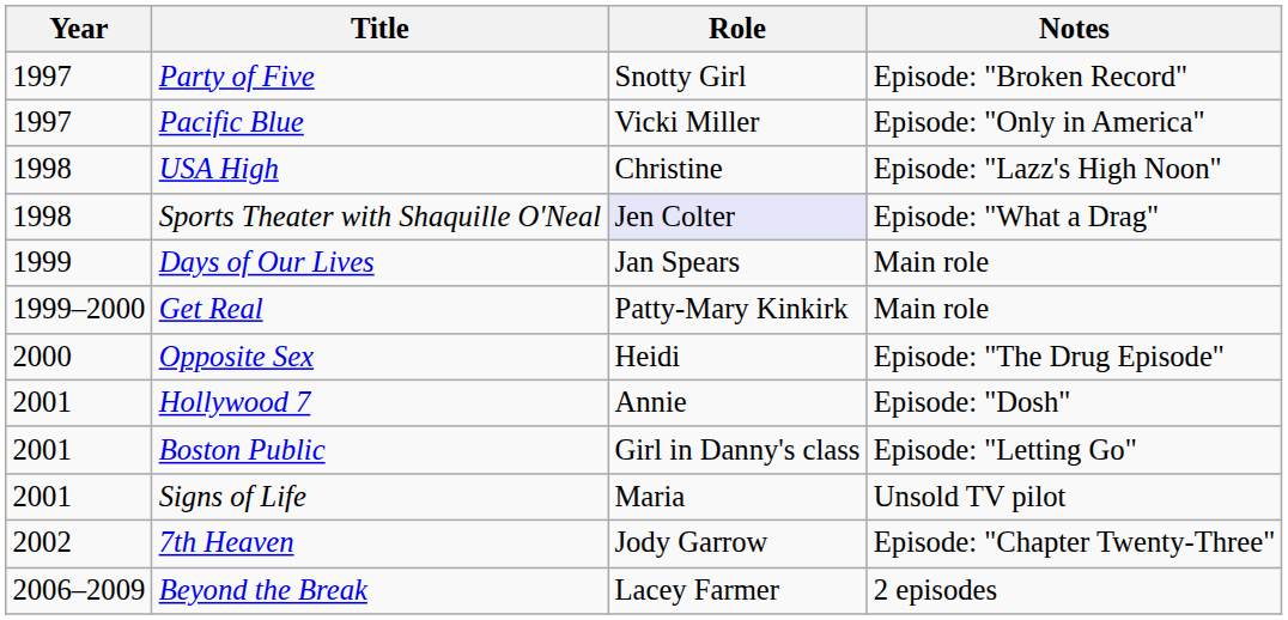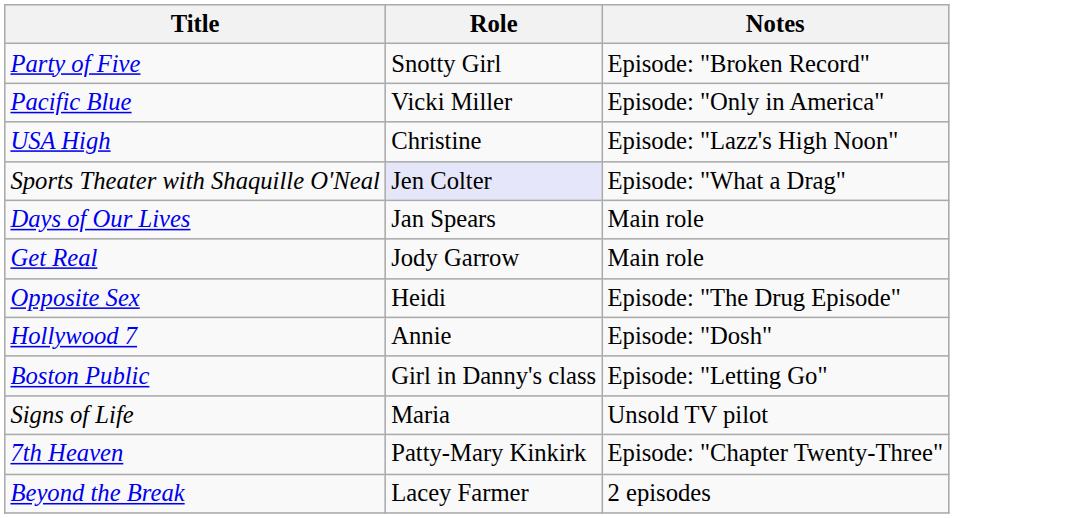- column: Year | 1997 | 1997 | 1998 | 1998 | 1999 | 1999–2000 | 2000 | 2001 | 2001 | 2001 | 2002 | 2006–2009
Get Real | Role: Patty-Mary Kinkirk -> Jody Garrow
7th Heaven | Role: Jody Garrow -> Patty-Mary Kinkirk
